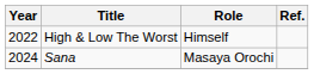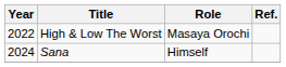High & Low The Worst | Role: Himself -> Masaya Orochi
Sana | Role: Masaya Orochi -> Himself
